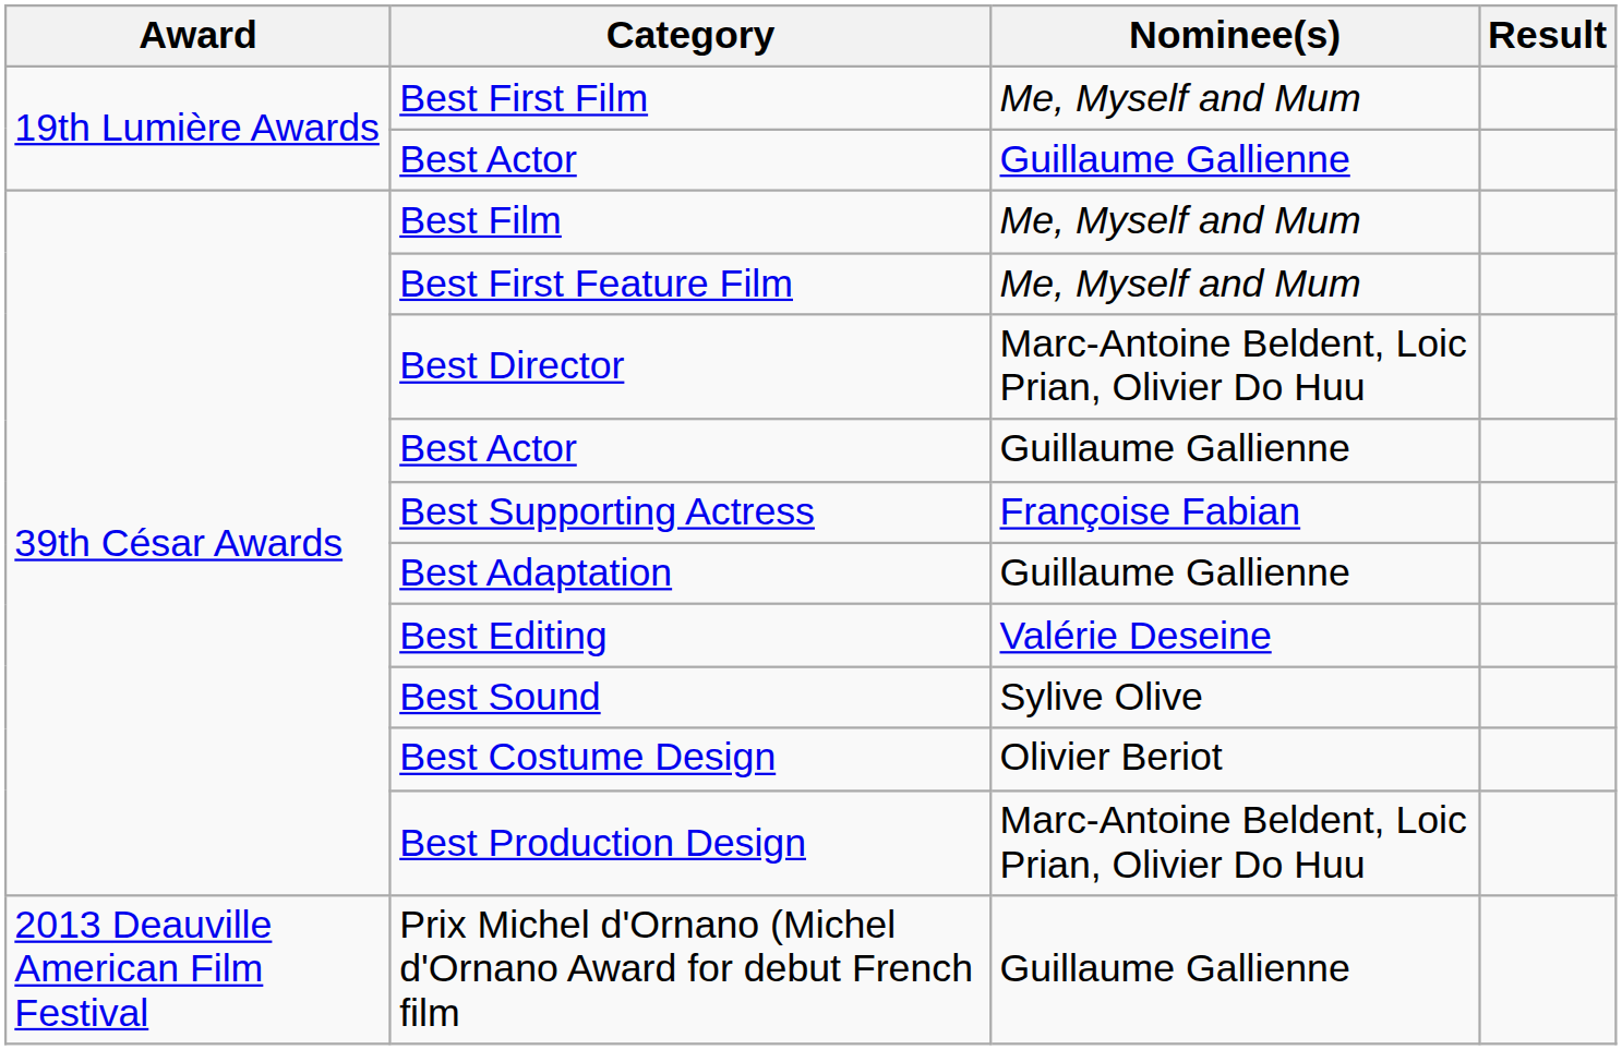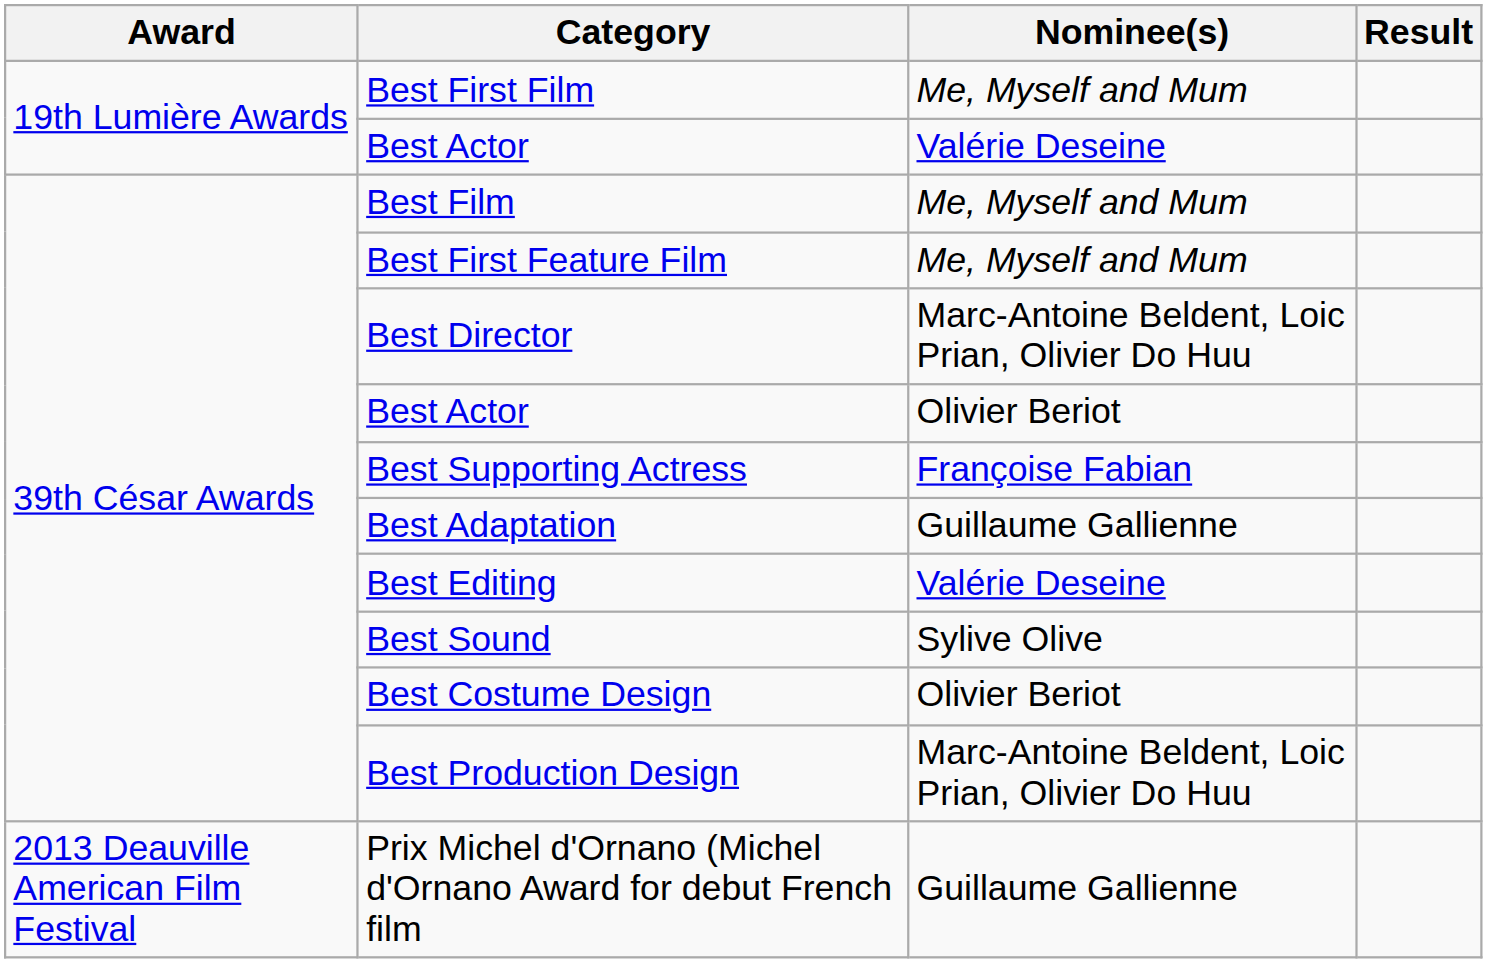19th Lumière Awards / Best Actor | Nominee(s): Guillaume Gallienne -> Valérie Deseine
39th César Awards / Best Actor | Nominee(s): Guillaume Gallienne -> Olivier Beriot
